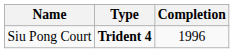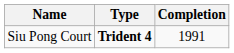Siu Pong Court | Completion: 1996 -> 1991
